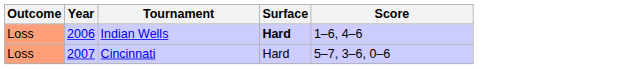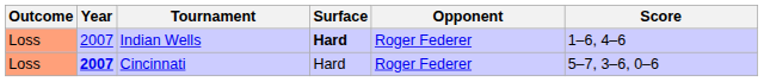+ column: Opponent | Roger Federer | Roger Federer
Indian Wells | Year: 2006 -> 2007
Cincinnati | Year: normal -> bold
